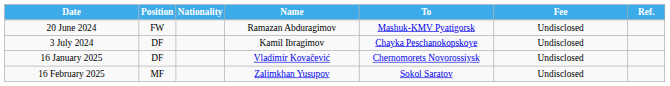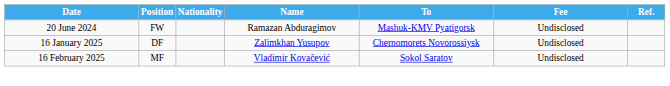- row: 3 July 2024 | DF | Kamil Ibragimov | Chayka Peschanokopskoye | Undisclosed
16 January 2025 | Name: Vladimir Kovačević -> Zalimkhan Yusupov
16 February 2025 | Name: Zalimkhan Yusupov -> Vladimir Kovačević
